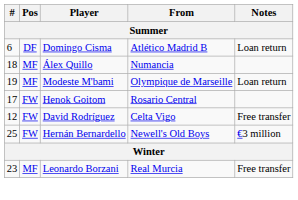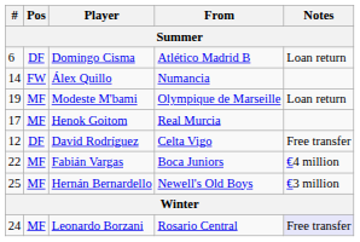Álex Quillo | #: 18 -> 14
Álex Quillo | Pos: MF -> FW
Henok Goitom | Pos: FW -> MF
Henok Goitom | From: Rosario Central -> Real Murcia
David Rodríguez | Pos: FW -> DF
+ row: 22 | MF | Fabián Vargas | Boca Juniors | €4 million
Hernán Bernardello | Pos: FW -> MF
Leonardo Borzani | #: 23 -> 24
Leonardo Borzani | From: Real Murcia -> Rosario Central
Leonardo Borzani | Notes: no background -> lavender background
